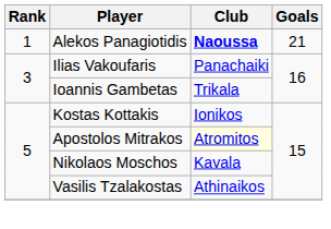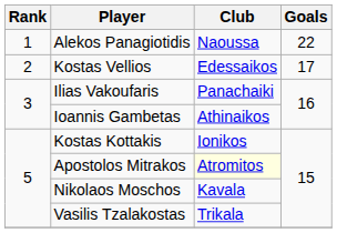Alekos Panagiotidis | Club: bold -> normal
Alekos Panagiotidis | Goals: 21 -> 22
+ row: 2 | Kostas Vellios | Edessaikos | 17
Ioannis Gambetas | Club: Trikala -> Athinaikos
Vasilis Tzalakostas | Club: Athinaikos -> Trikala
